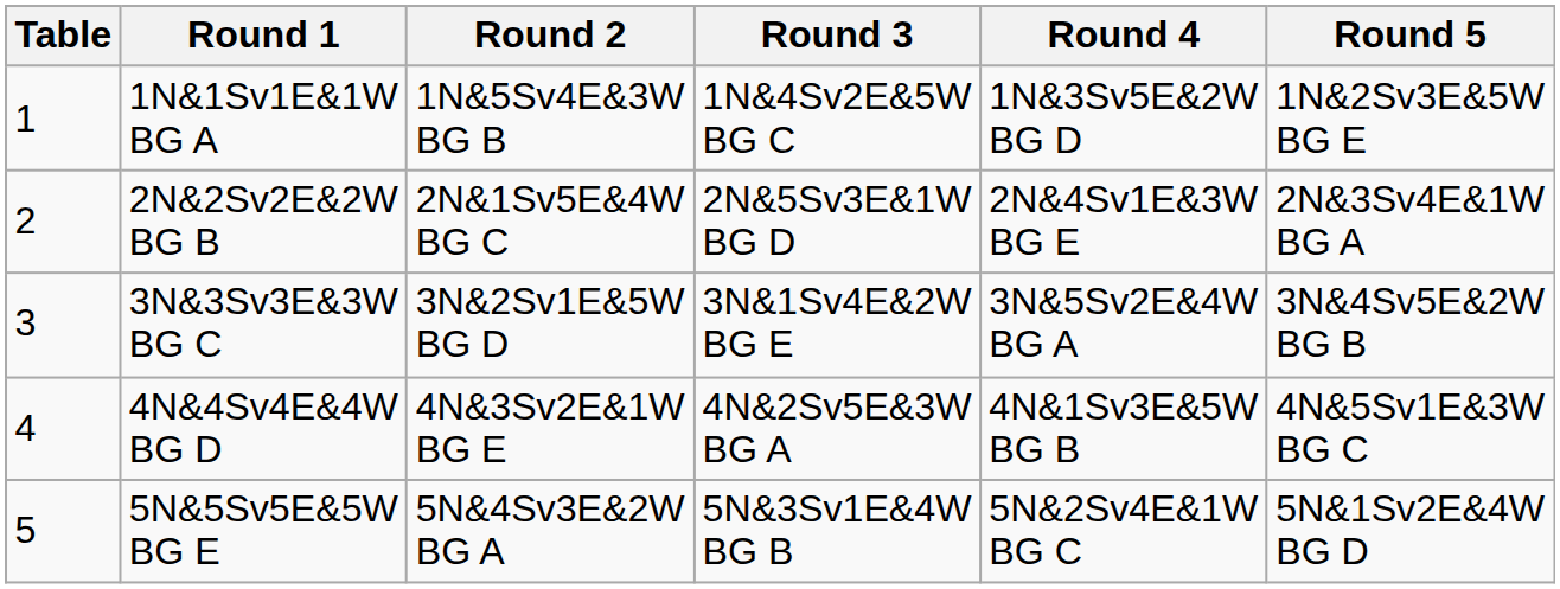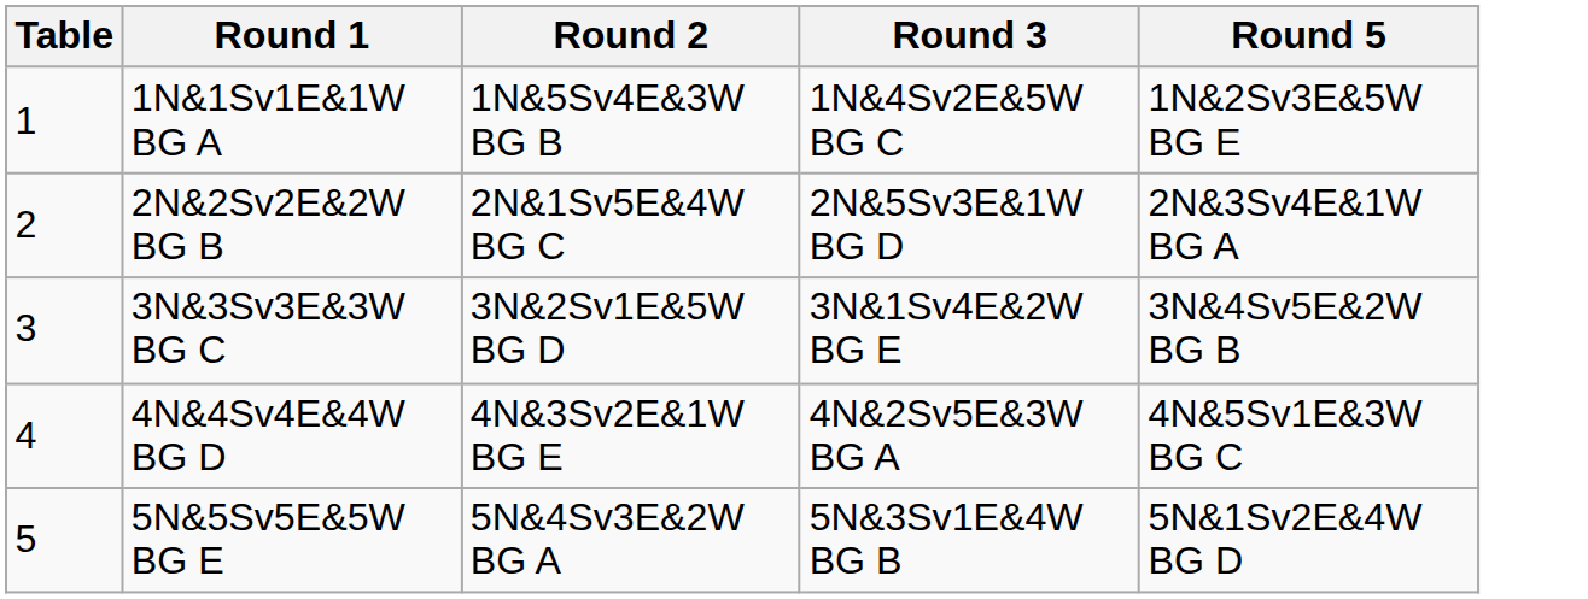- column: Round 4 | 1N&3Sv5E&2W BG D | 2N&4Sv1E&3W BG E | 3N&5Sv2E&4W BG A | 4N&1Sv3E&5W BG B | 5N&2Sv4E&1W BG C
